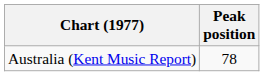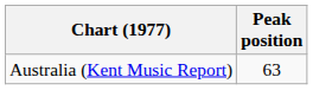Australia (Kent Music Report) | Peak position: 78 -> 63
